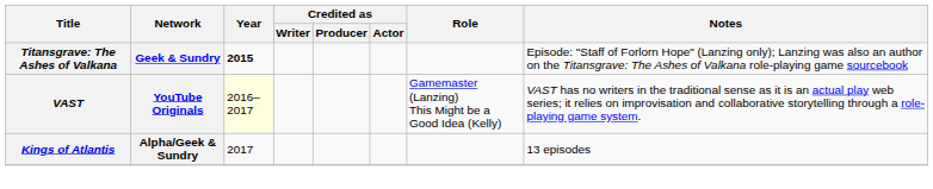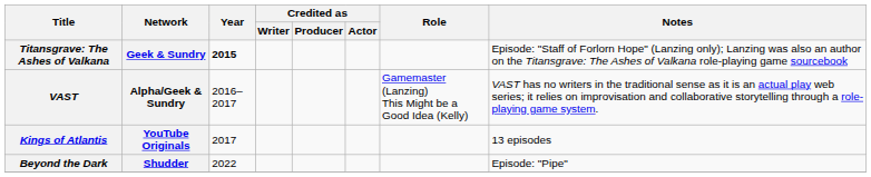VAST | Network: YouTube Originals -> Alpha/Geek & Sundry
VAST | Year: lightyellow background -> no background
Kings of Atlantis | Network: Alpha/Geek & Sundry -> YouTube Originals
+ row: Beyond the Dark | Shudder | 2022 | Episode: "Pipe"
